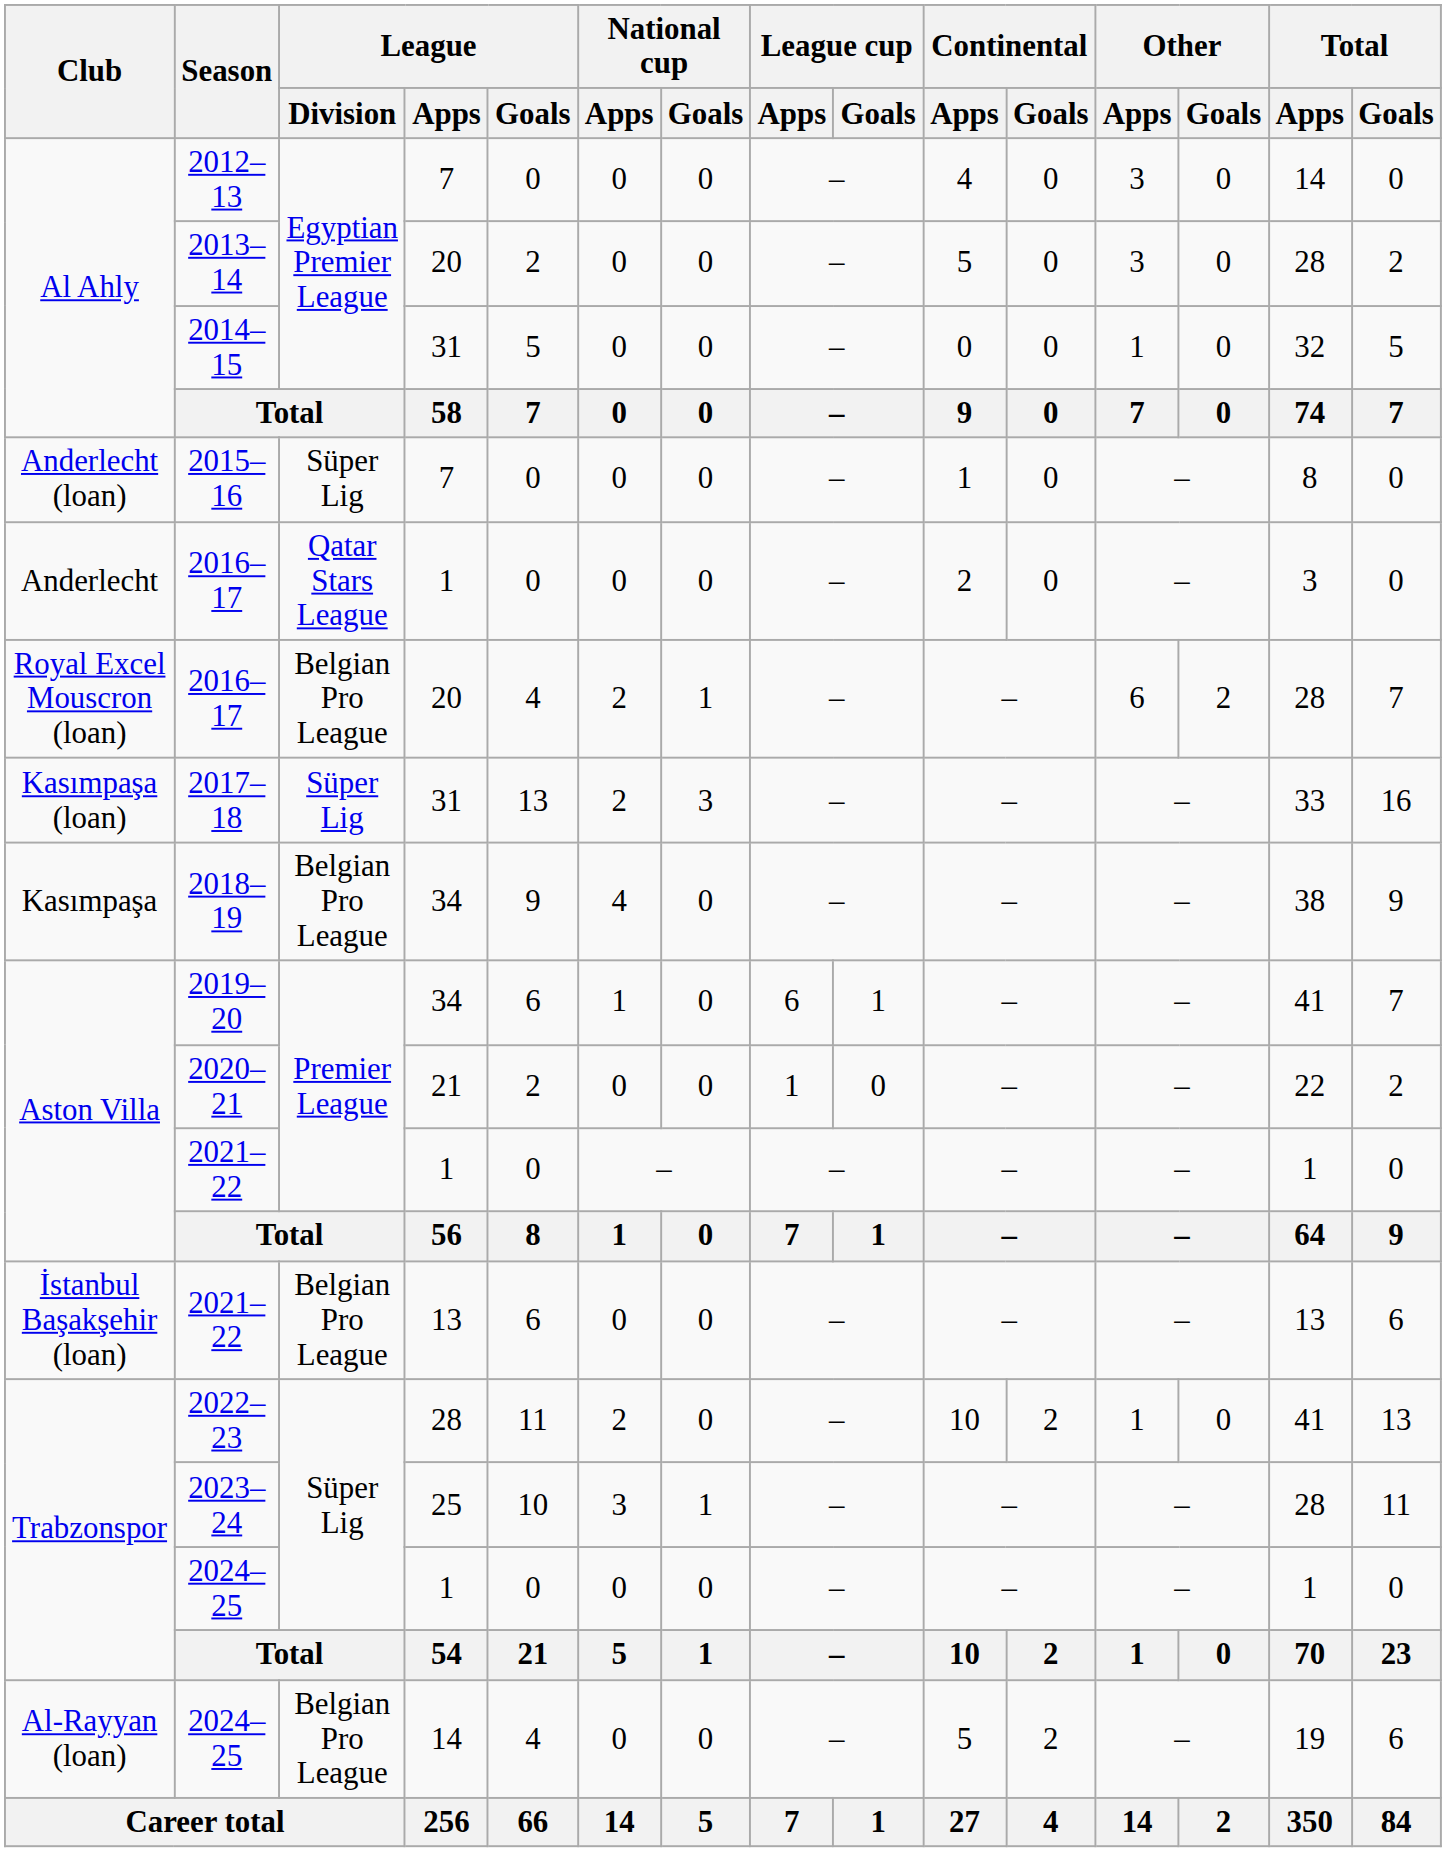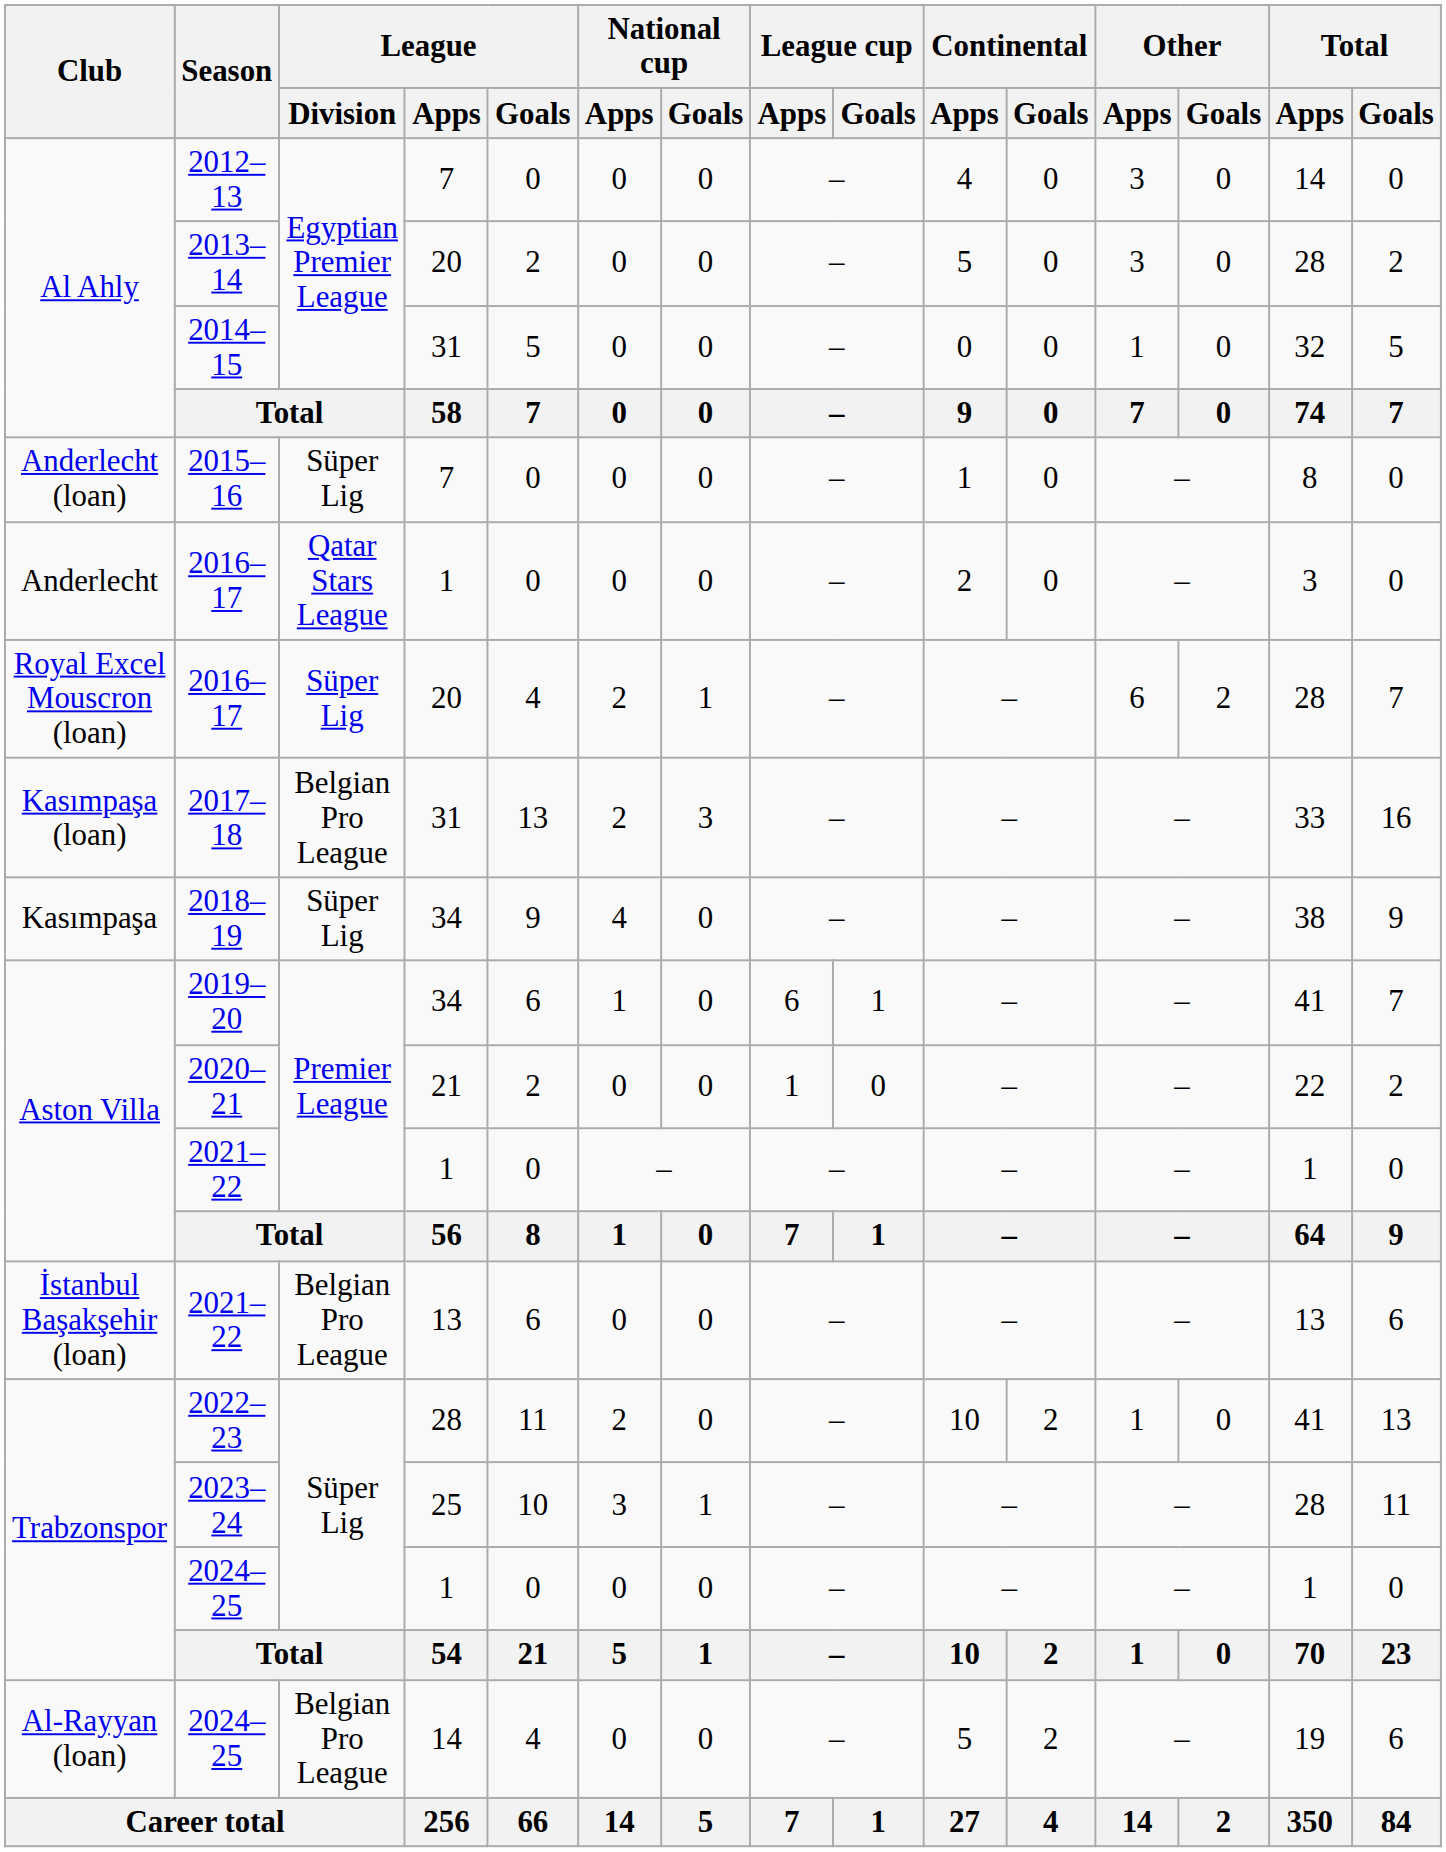Royal Excel Mouscron (loan) / 2016–17 | League / Division: Belgian Pro League -> Süper Lig
2017–18 | League / Division: Süper Lig -> Belgian Pro League
2018–19 | League / Division: Belgian Pro League -> Süper Lig
